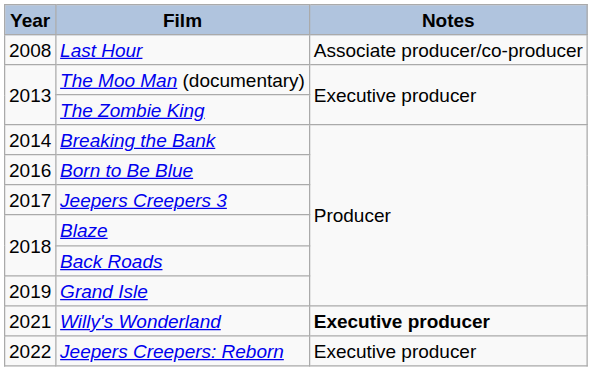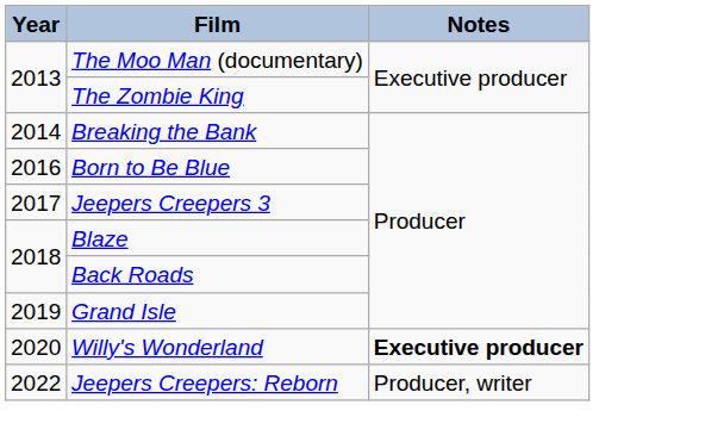- row: 2008 | Last Hour | Associate producer/co-producer
Willy's Wonderland | Year: 2021 -> 2020
Jeepers Creepers: Reborn | Notes: Executive producer -> Producer, writer
